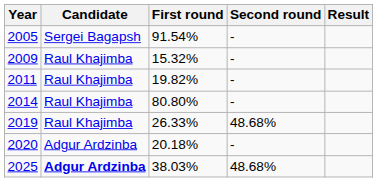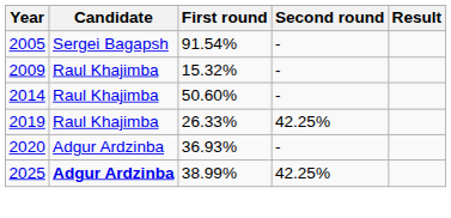- row: 2011 | Raul Khajimba | 19.82% | -
2014 | First round: 80.80% -> 50.60%
2019 | Second round: 48.68% -> 42.25%
2020 | First round: 20.18% -> 36.93%
2025 | First round: 38.03% -> 38.99%
2025 | Second round: 48.68% -> 42.25%
